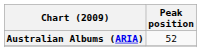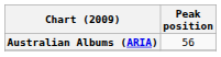Australian Albums (ARIA) | Peak position: 52 -> 56
